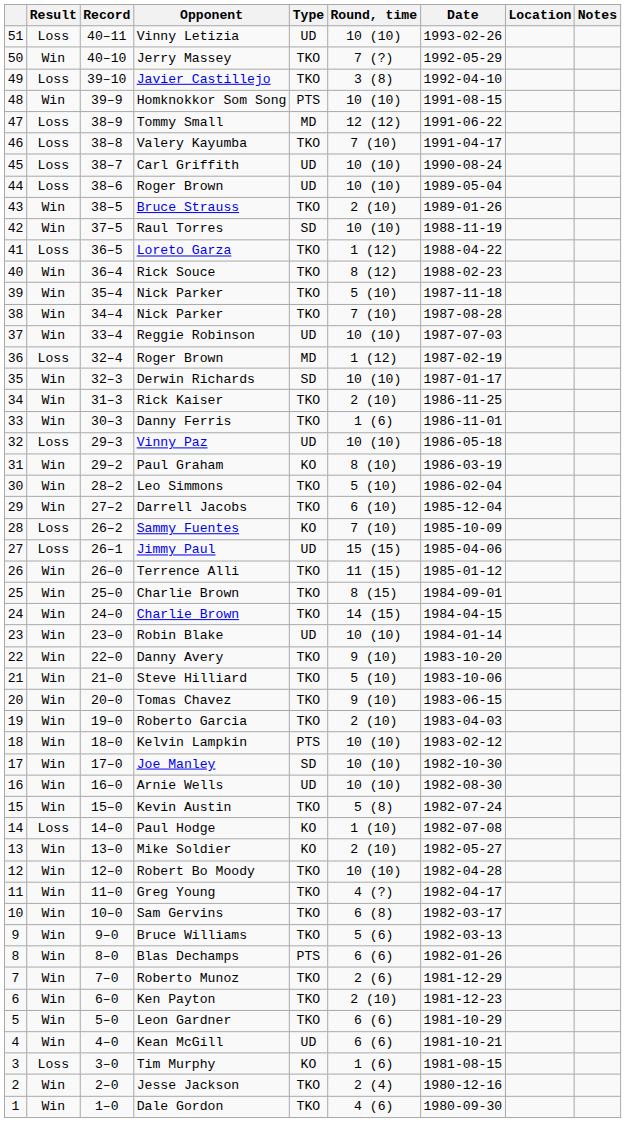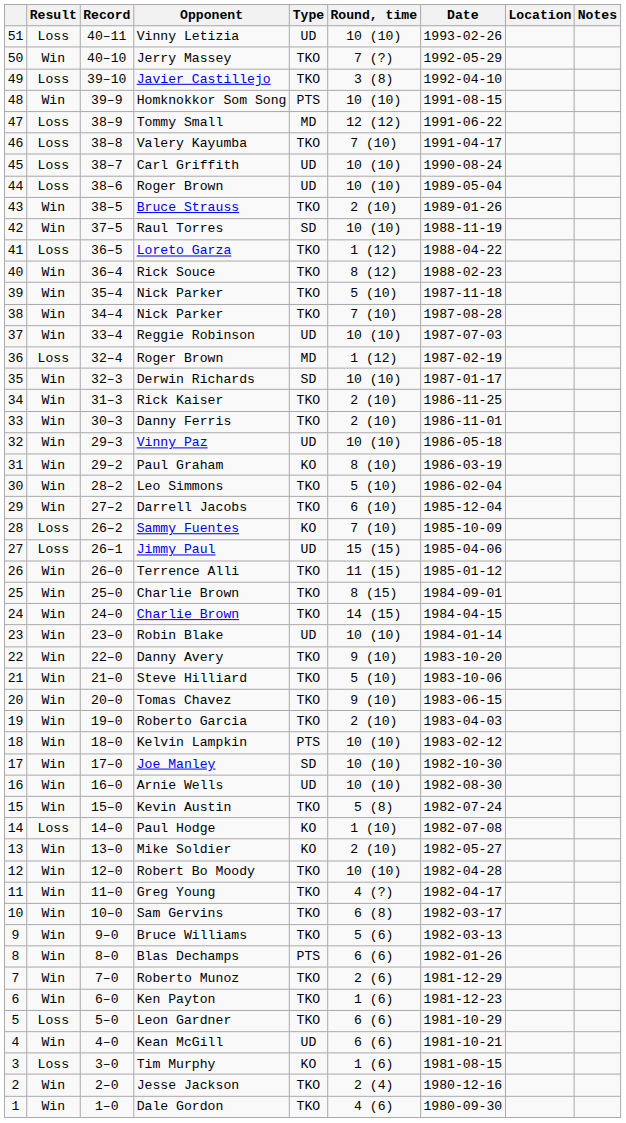Danny Ferris | Round, time: 1 (6) -> 2 (10)
Vinny Paz | Result: Loss -> Win
Ken Payton | Round, time: 2 (10) -> 1 (6)
Leon Gardner | Result: Win -> Loss
